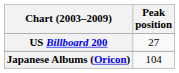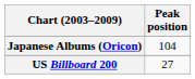rows swapped: Japanese Albums (Oricon) <-> US Billboard 200
